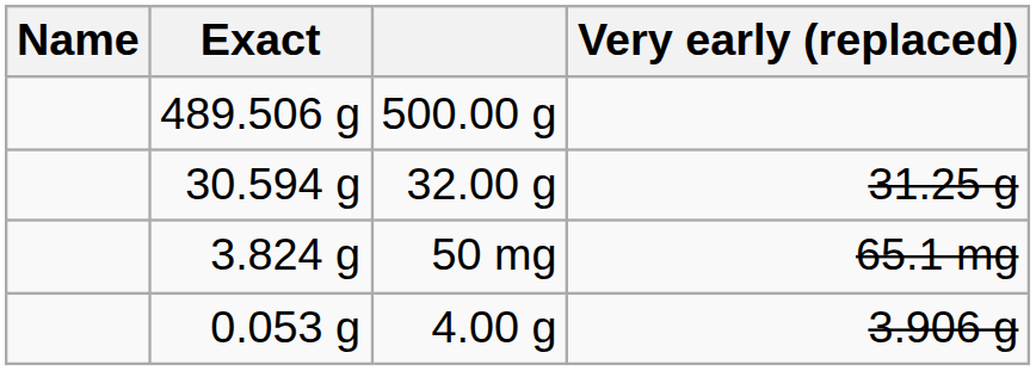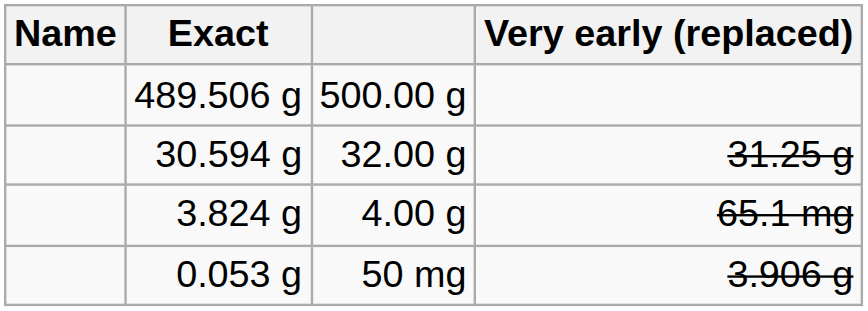3.824 g | column 3: 50 mg -> 4.00 g
0.053 g | column 3: 4.00 g -> 50 mg
